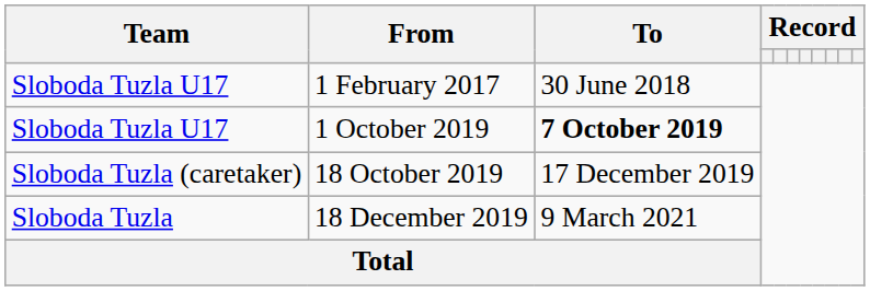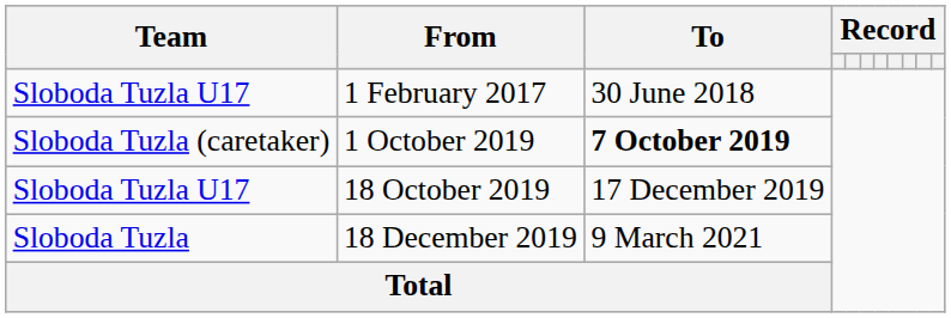1 October 2019 | Team: Sloboda Tuzla U17 -> Sloboda Tuzla (caretaker)
18 October 2019 | Team: Sloboda Tuzla (caretaker) -> Sloboda Tuzla U17
